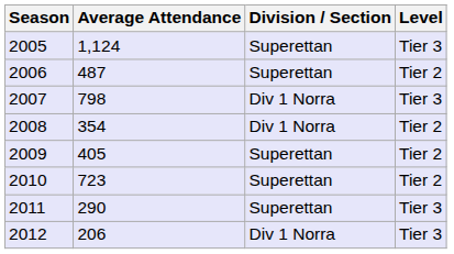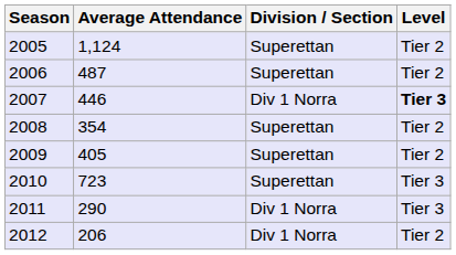2005 | Level: Tier 3 -> Tier 2
2007 | Average Attendance: 798 -> 446
2007 | Level: normal -> bold
2008 | Division / Section: Div 1 Norra -> Superettan
2010 | Level: Tier 2 -> Tier 3
2011 | Division / Section: Superettan -> Div 1 Norra
2012 | Level: Tier 3 -> Tier 2
